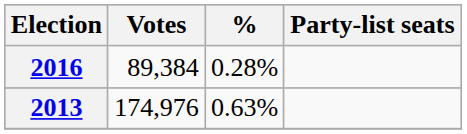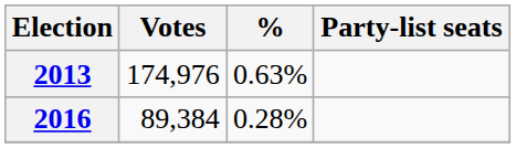rows swapped: 2013 <-> 2016
